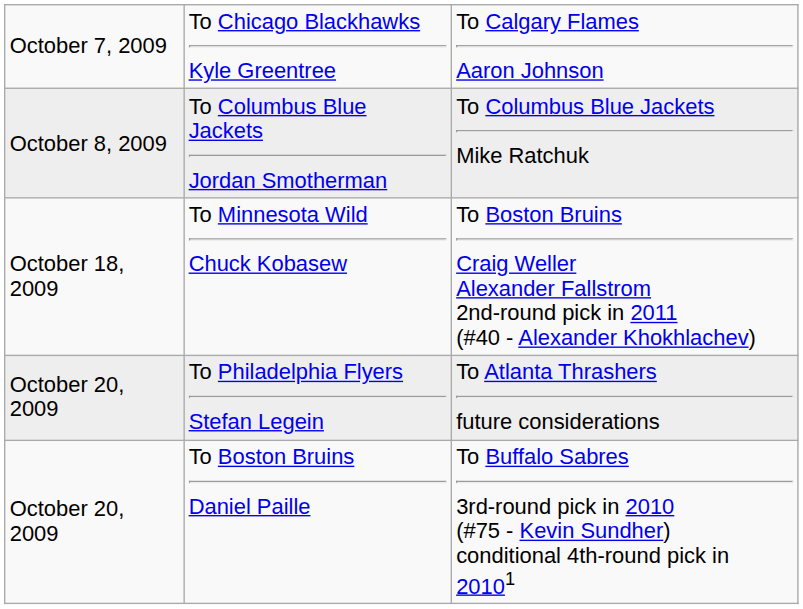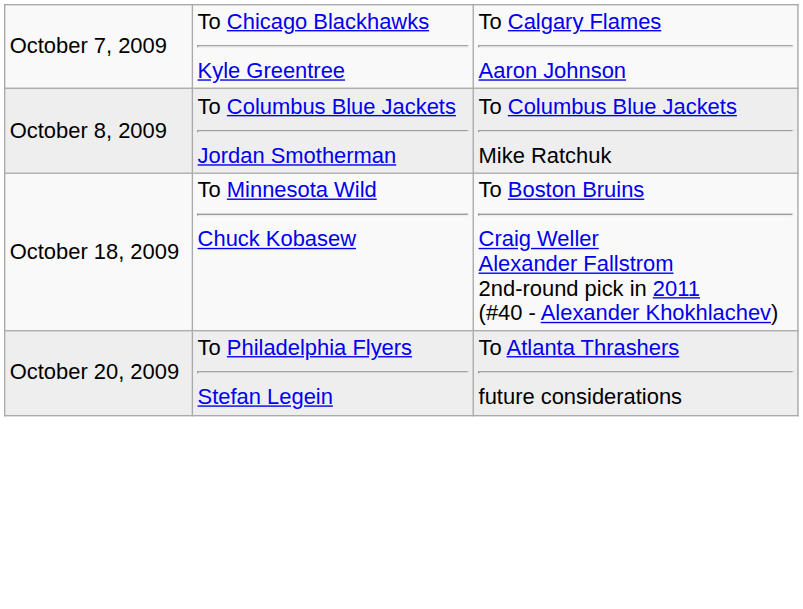- row: October 20, 2009 | To Boston Bruins Daniel Paille | To Buffalo Sabres 3rd-round pick in 2010 (#75 - Kevin Sundher) conditional 4th-round pick in 20101
